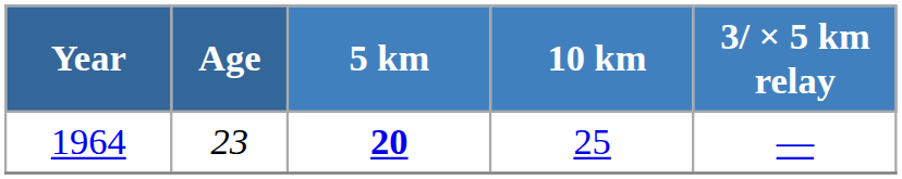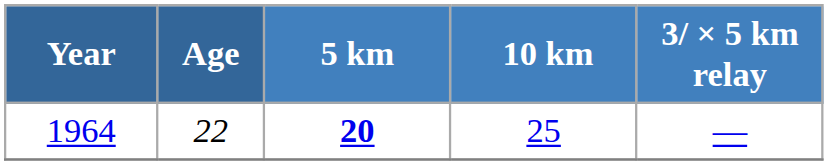1964 | Age: 23 -> 22
